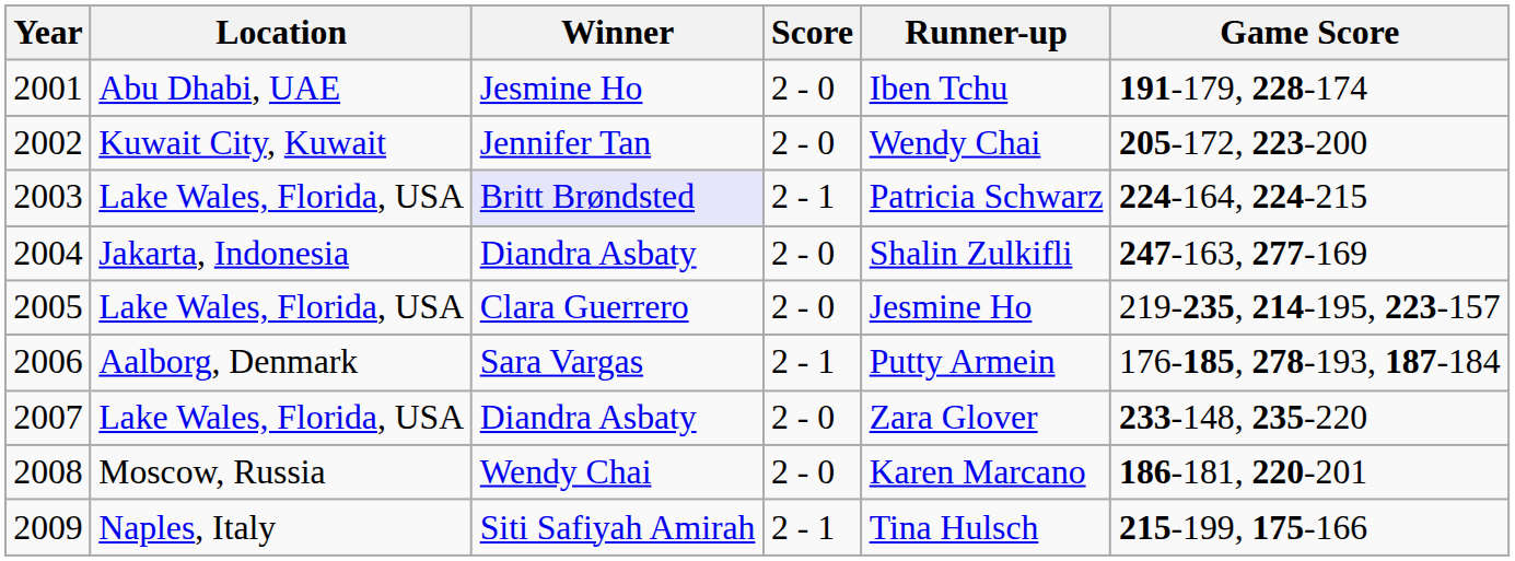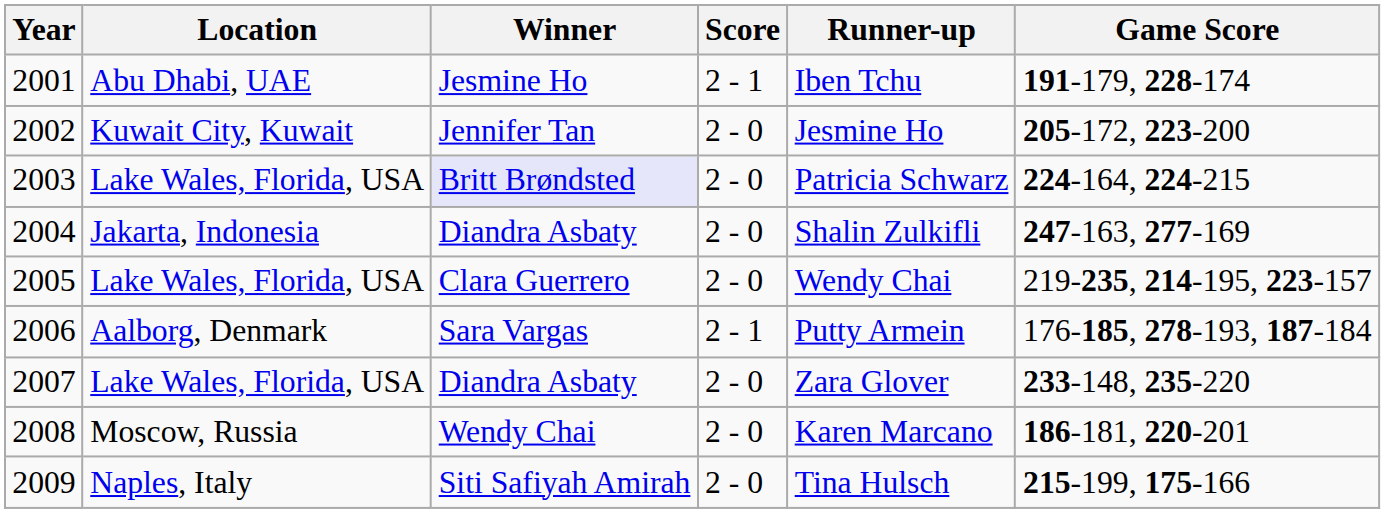2001 | Score: 2 - 0 -> 2 - 1
2002 | Runner-up: Wendy Chai -> Jesmine Ho
2003 | Score: 2 - 1 -> 2 - 0
2005 | Runner-up: Jesmine Ho -> Wendy Chai
2009 | Score: 2 - 1 -> 2 - 0
